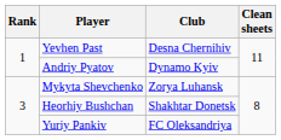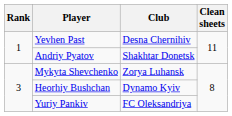Andriy Pyatov | Club: Dynamo Kyiv -> Shakhtar Donetsk
Heorhiy Bushchan | Club: Shakhtar Donetsk -> Dynamo Kyiv
